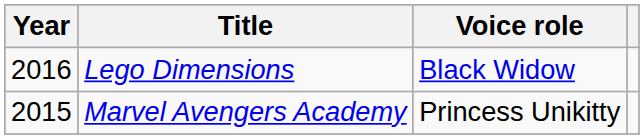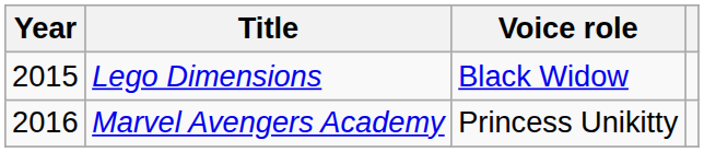Lego Dimensions | Year: 2016 -> 2015
Marvel Avengers Academy | Year: 2015 -> 2016
